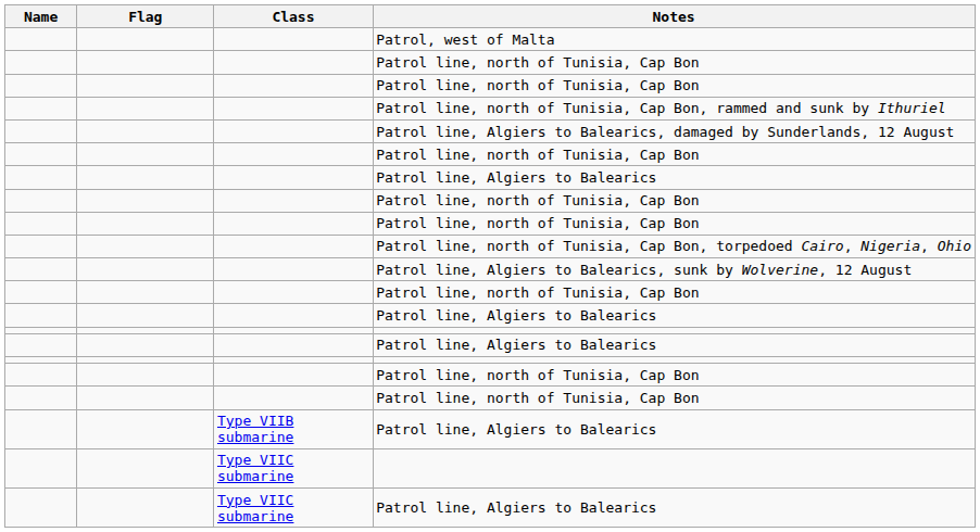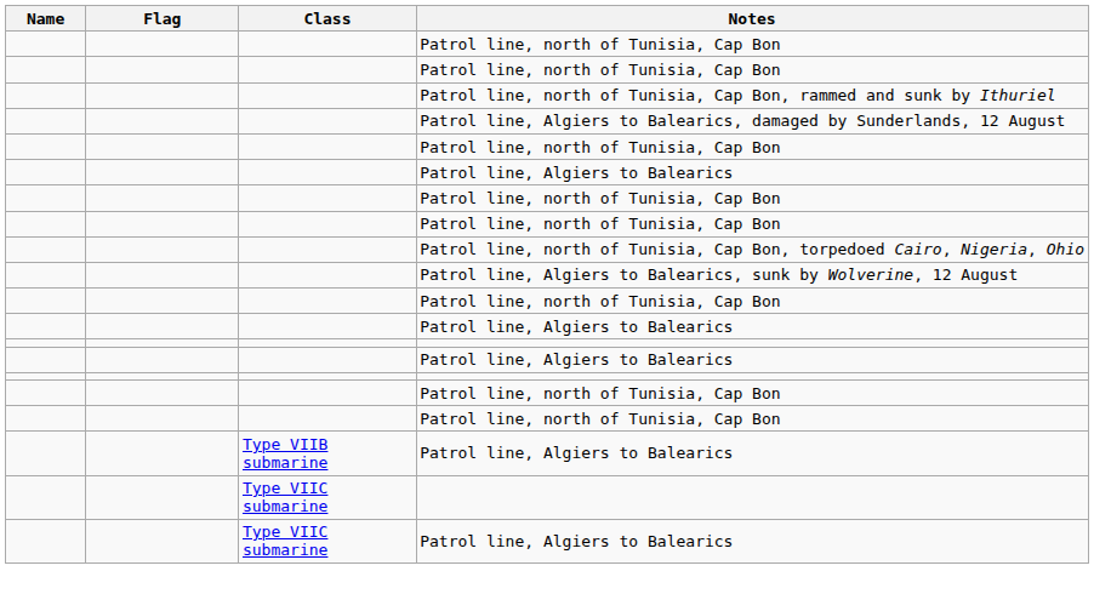- row: Patrol, west of Malta
